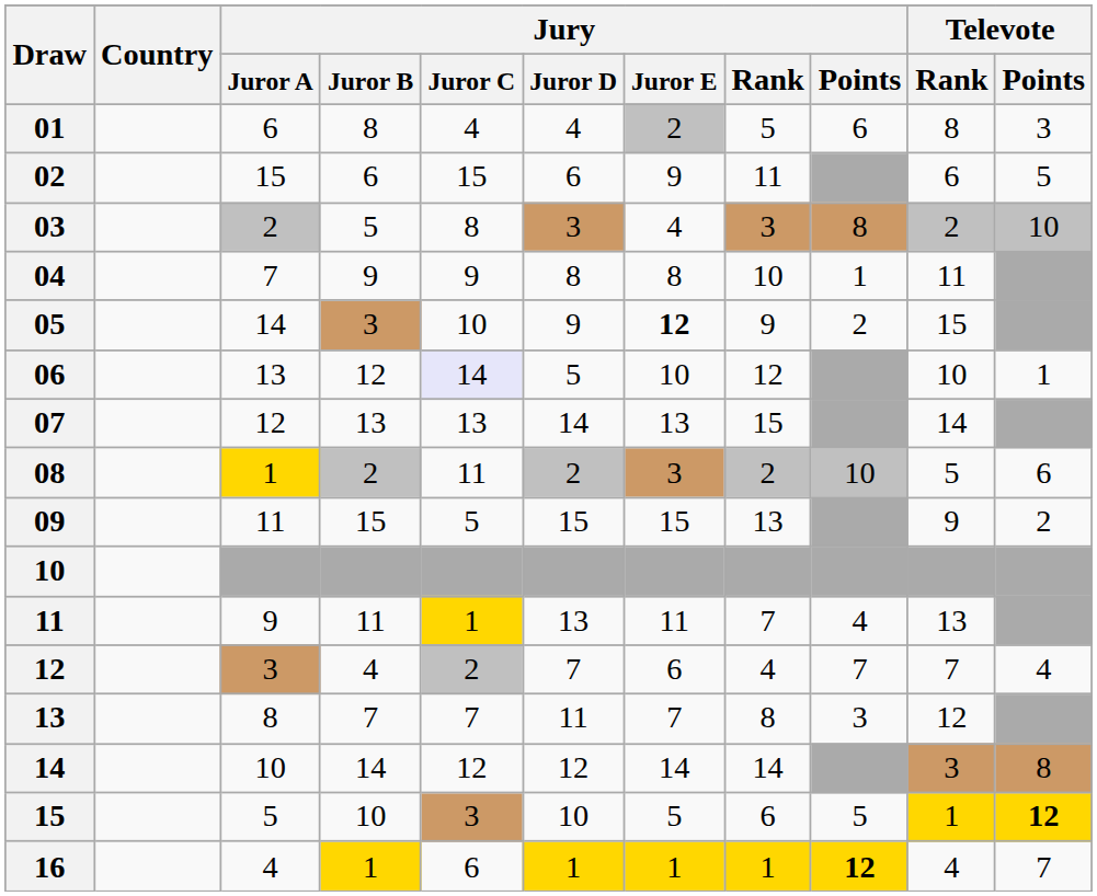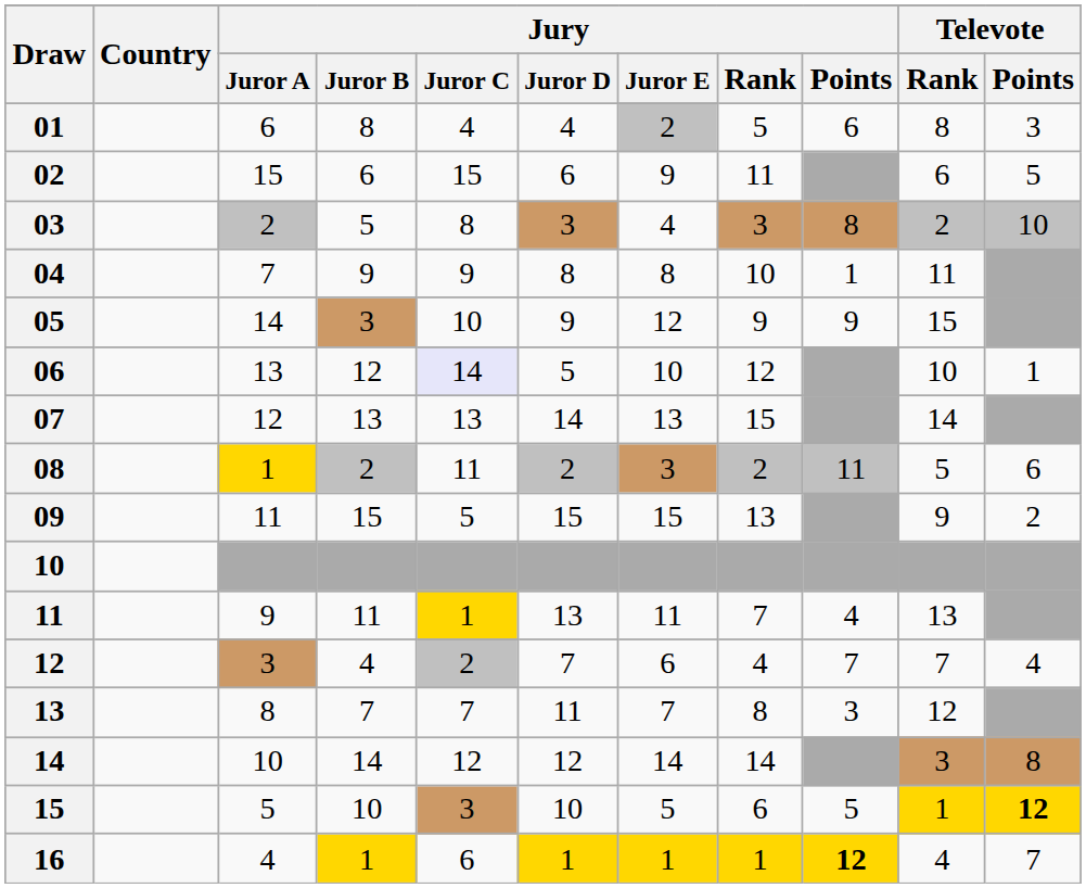05 | Jury / Juror E: bold -> normal
05 | Jury / Points: 2 -> 9
08 | Jury / Points: 10 -> 11
